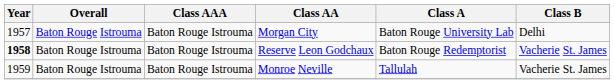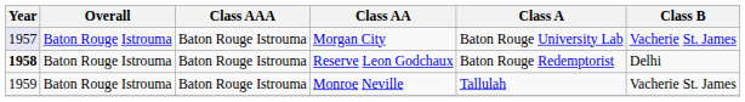Morgan City | Year: no background -> lavender background
Morgan City | Class B: Delhi -> Vacherie St. James
Reserve Leon Godchaux | Class B: Vacherie St. James -> Delhi
